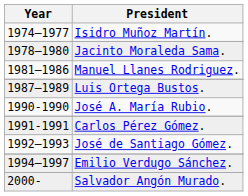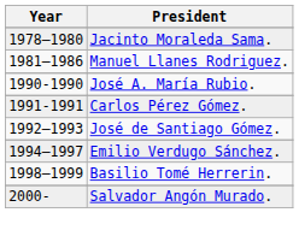- row: 1974–1977 | Isidro Muñoz Martín.
- row: 1987–1989 | Luis Ortega Bustos.
+ row: 1998–1999 | Basilio Tomé Herrerin.
